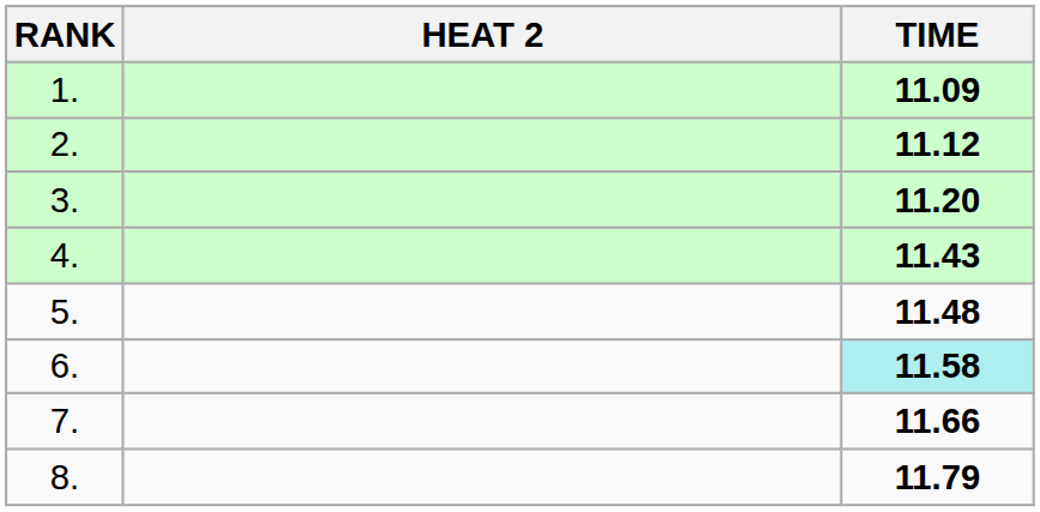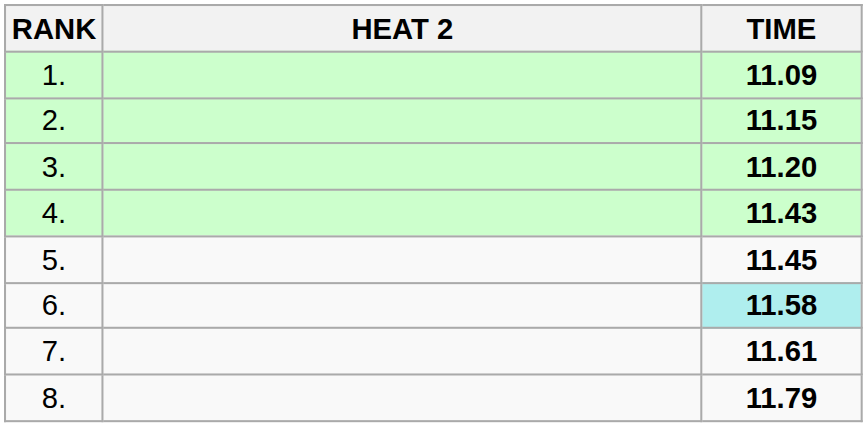2. | TIME: 11.12 -> 11.15
5. | TIME: 11.48 -> 11.45
7. | TIME: 11.66 -> 11.61
